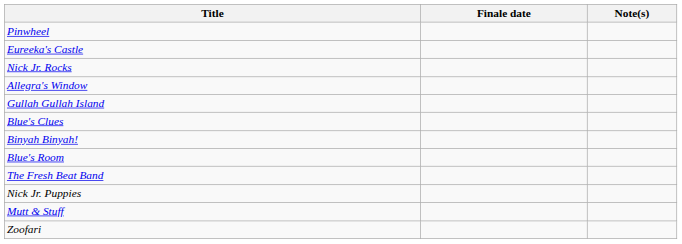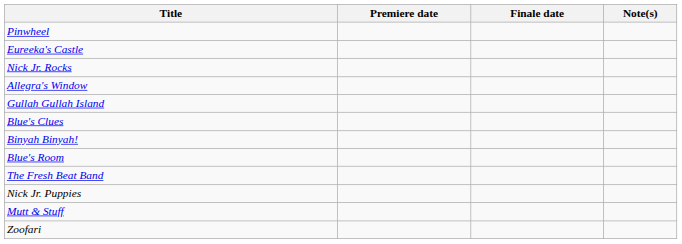+ column: Premiere date
